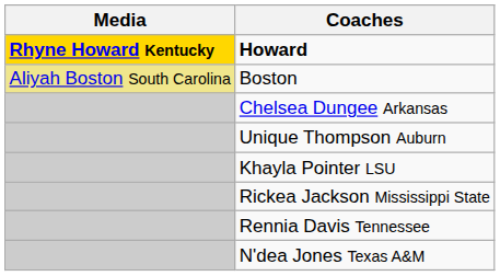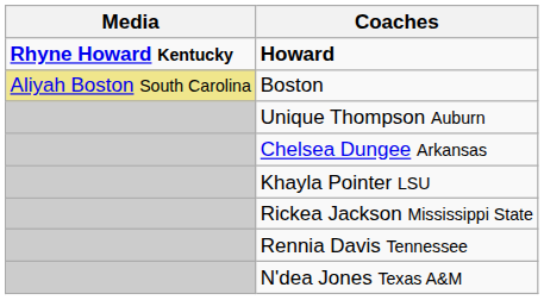Howard | Media: gold background -> no background
rows swapped: Chelsea Dungee Arkansas <-> Unique Thompson Auburn
